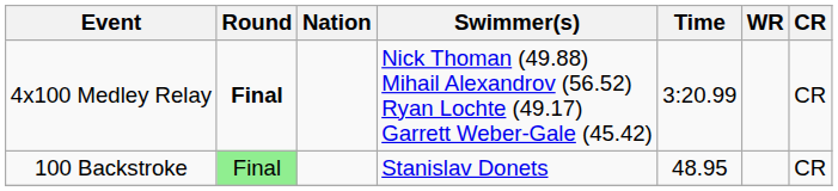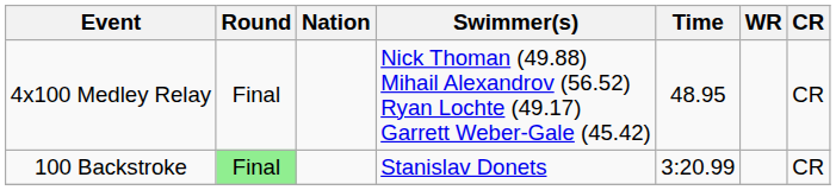4x100 Medley Relay | Round: bold -> normal
4x100 Medley Relay | Time: 3:20.99 -> 48.95
100 Backstroke | Time: 48.95 -> 3:20.99
